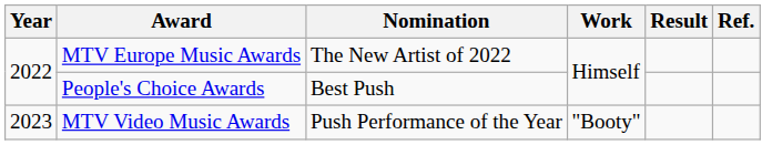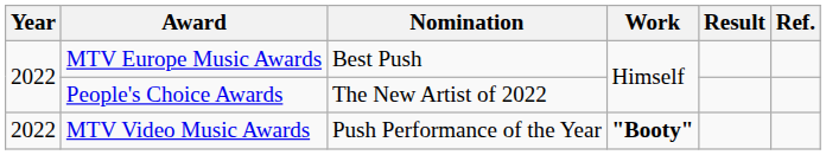MTV Europe Music Awards | Nomination: The New Artist of 2022 -> Best Push
People's Choice Awards | Nomination: Best Push -> The New Artist of 2022
MTV Video Music Awards | Year: 2023 -> 2022
MTV Video Music Awards | Work: normal -> bold
